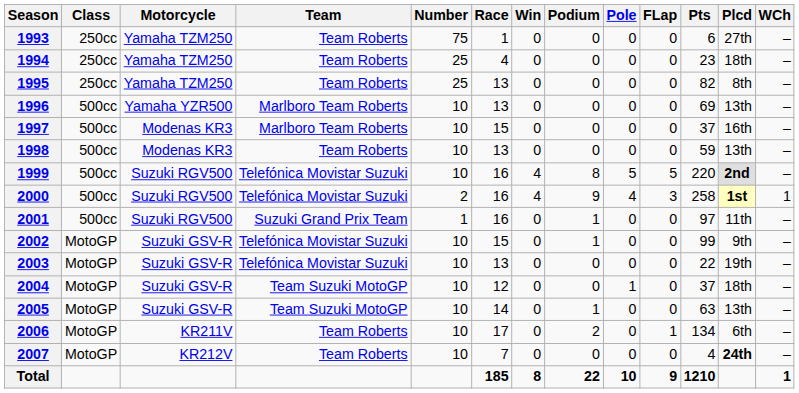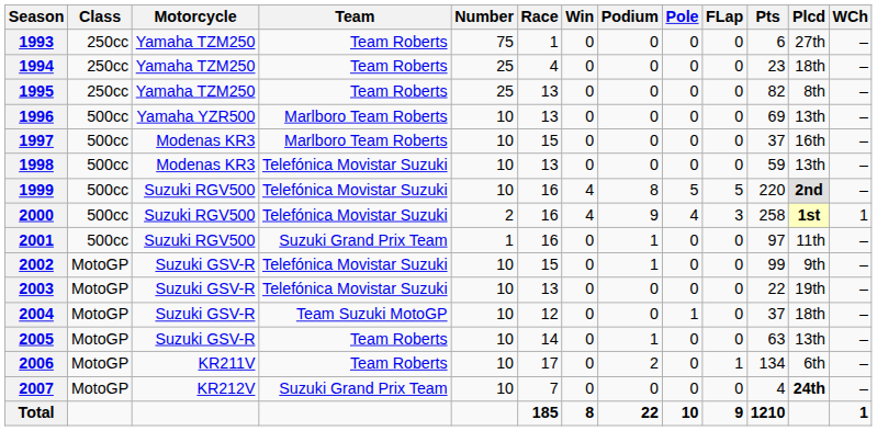1998 | Team: Team Roberts -> Telefónica Movistar Suzuki
2005 | Team: Team Suzuki MotoGP -> Team Roberts
2007 | Team: Team Roberts -> Suzuki Grand Prix Team
